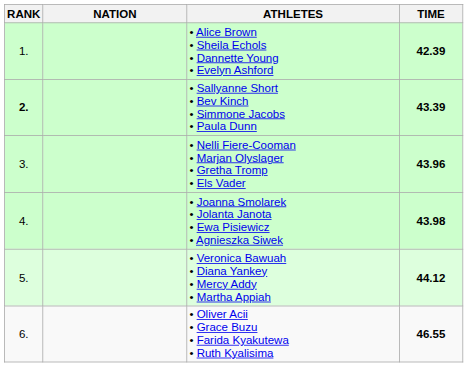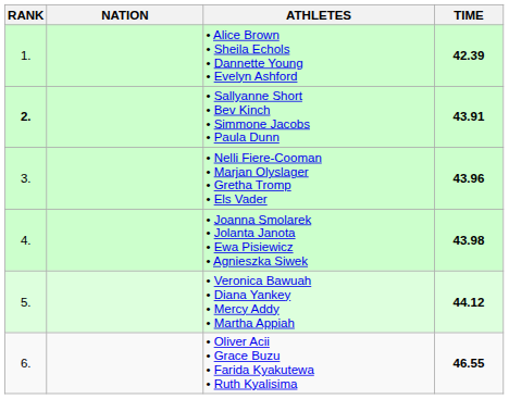• Sallyanne Short • Bev Kinch • Simmone Jacobs • Paula Dunn | TIME: 43.39 -> 43.91
